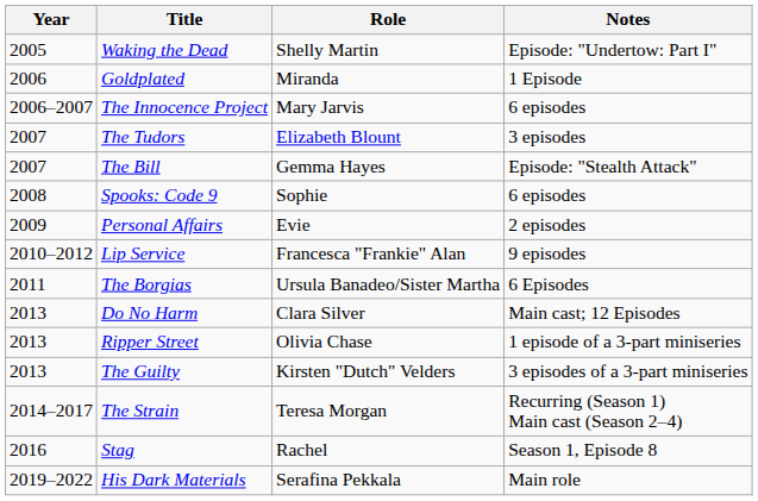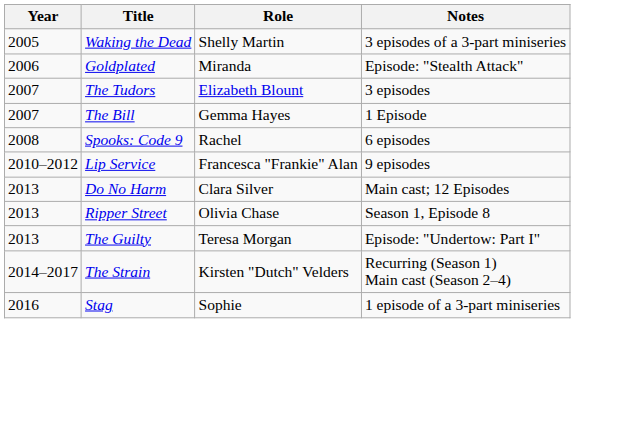Waking the Dead | Notes: Episode: "Undertow: Part I" -> 3 episodes of a 3-part miniseries
Goldplated | Notes: 1 Episode -> Episode: "Stealth Attack"
- row: 2006–2007 | The Innocence Project | Mary Jarvis | 6 episodes
The Bill | Notes: Episode: "Stealth Attack" -> 1 Episode
Spooks: Code 9 | Role: Sophie -> Rachel
- row: 2009 | Personal Affairs | Evie | 2 episodes
- row: 2011 | The Borgias | Ursula Banadeo/Sister Martha | 6 Episodes
Ripper Street | Notes: 1 episode of a 3-part miniseries -> Season 1, Episode 8
The Guilty | Role: Kirsten "Dutch" Velders -> Teresa Morgan
The Guilty | Notes: 3 episodes of a 3-part miniseries -> Episode: "Undertow: Part I"
The Strain | Role: Teresa Morgan -> Kirsten "Dutch" Velders
Stag | Role: Rachel -> Sophie
Stag | Notes: Season 1, Episode 8 -> 1 episode of a 3-part miniseries
- row: 2019–2022 | His Dark Materials | Serafina Pekkala | Main role
